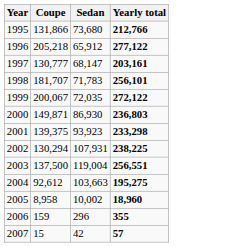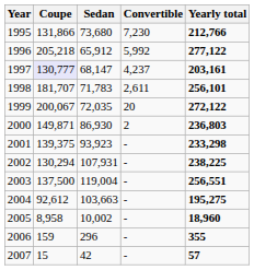+ column: Convertible | 7,230 | 5,992 | 4,237 | 2,611 | 20 | 2 | - | - | - | - | - | - | -
1997 | Coupe: no background -> lavender background
